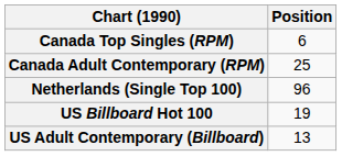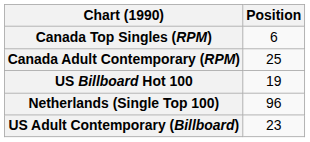rows swapped: Netherlands (Single Top 100) <-> US Billboard Hot 100
US Adult Contemporary (Billboard) | Position: 13 -> 23
